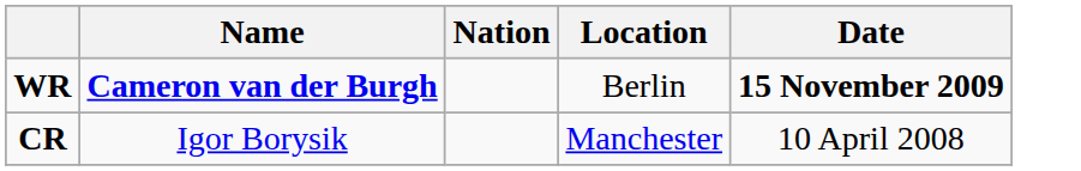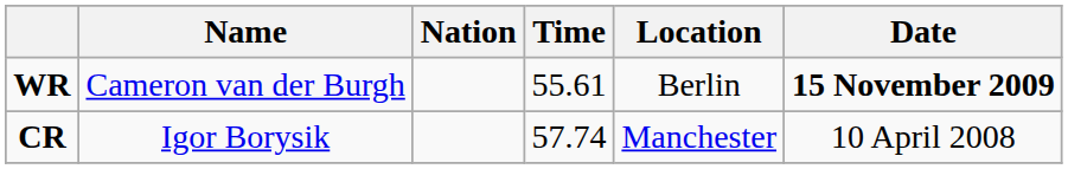+ column: Time | 55.61 | 57.74
WR | Name: bold -> normal
